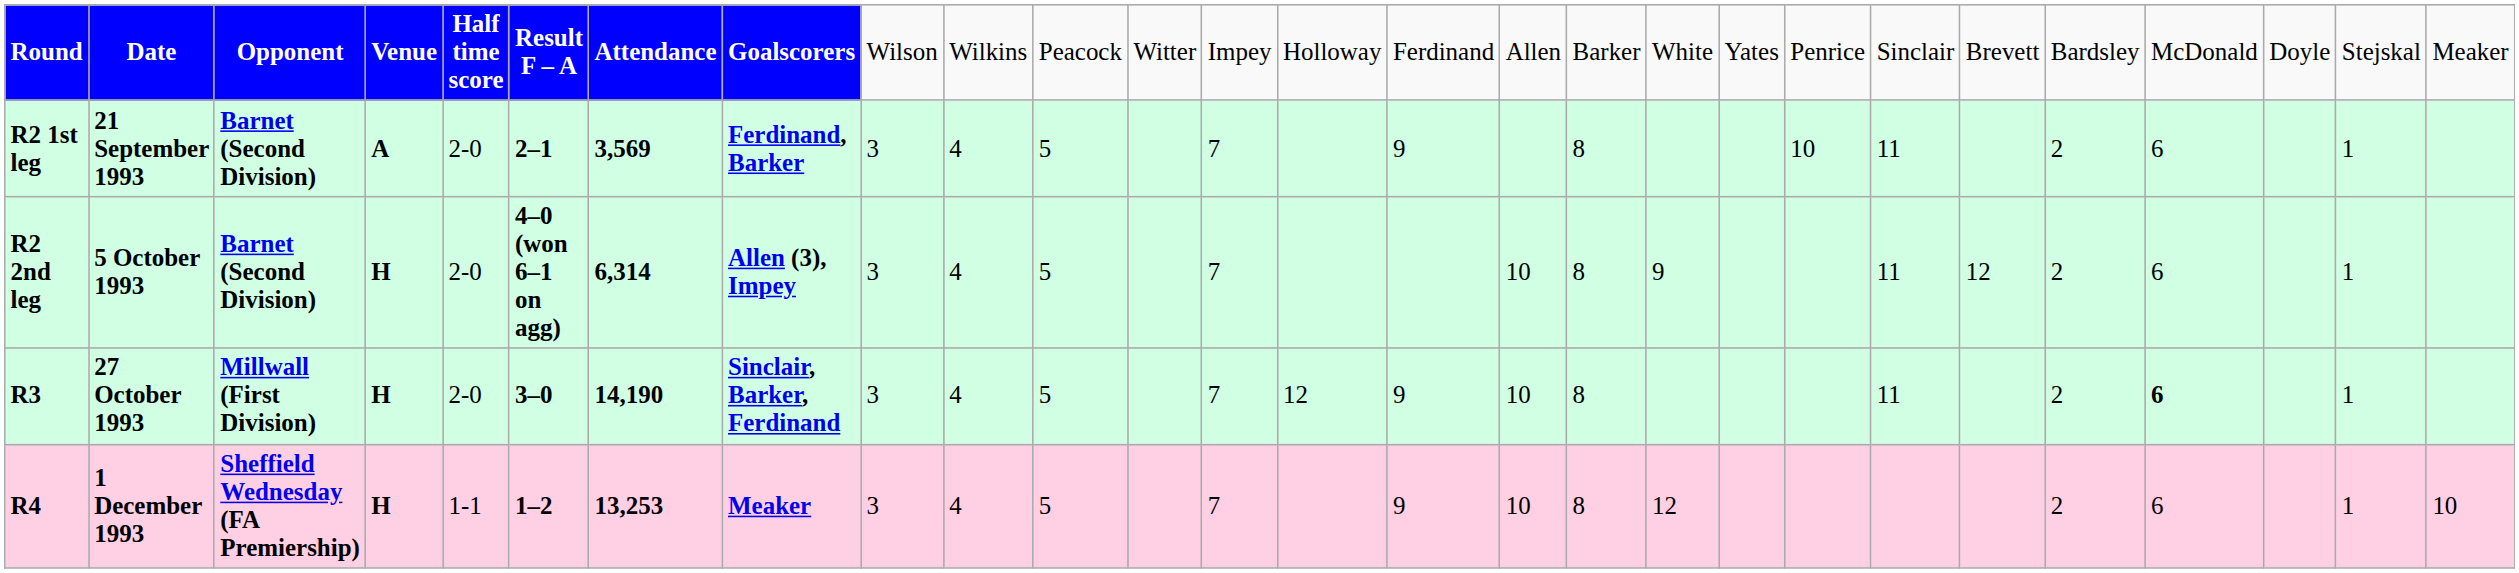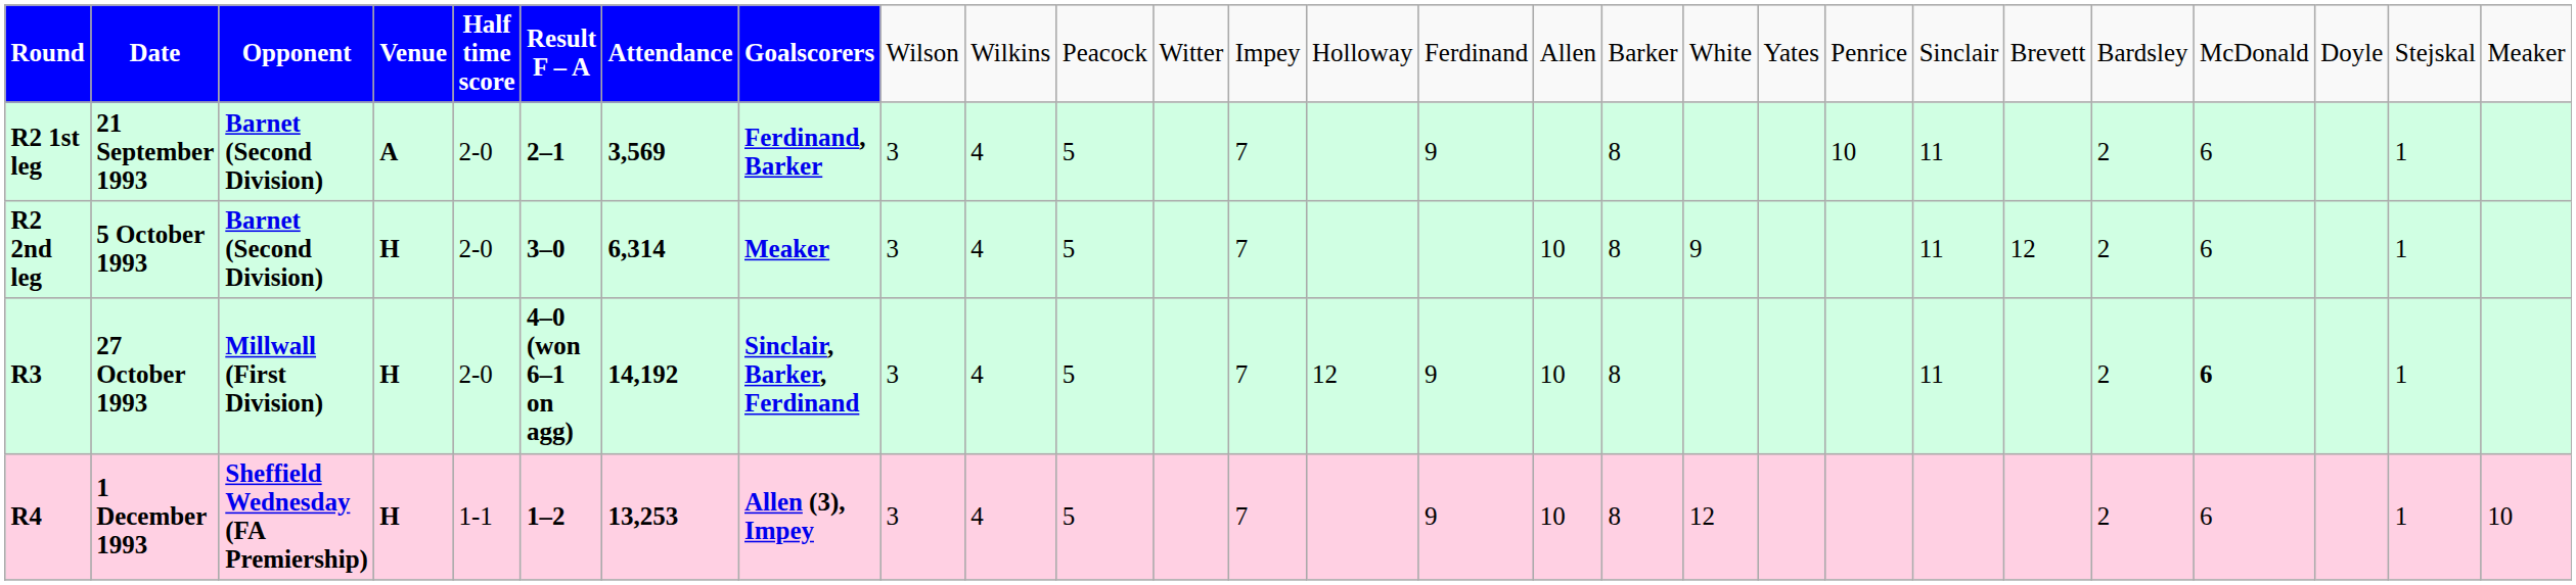R2 2nd leg | column 6: 4–0 (won 6–1 on agg) -> 3–0
R2 2nd leg | column 8: Allen (3), Impey -> Meaker
R3 | column 6: 3–0 -> 4–0 (won 6–1 on agg)
R3 | column 7: 14,190 -> 14,192
R4 | column 8: Meaker -> Allen (3), Impey
